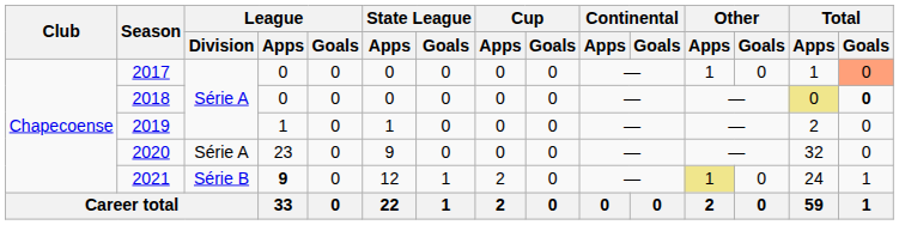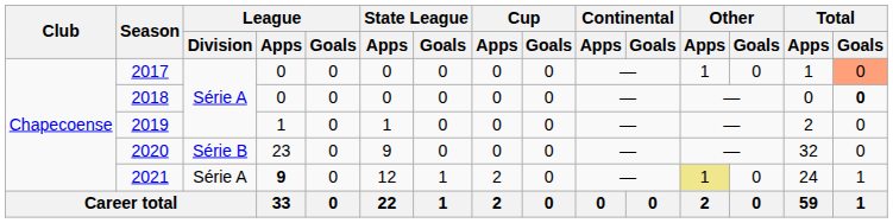2018 | Total / Apps: khaki background -> no background
2020 | League / Division: Série A -> Série B
2021 | League / Division: Série B -> Série A
